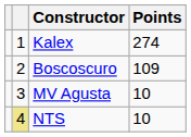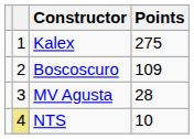Kalex | Points: 274 -> 275
MV Agusta | Points: 10 -> 28
